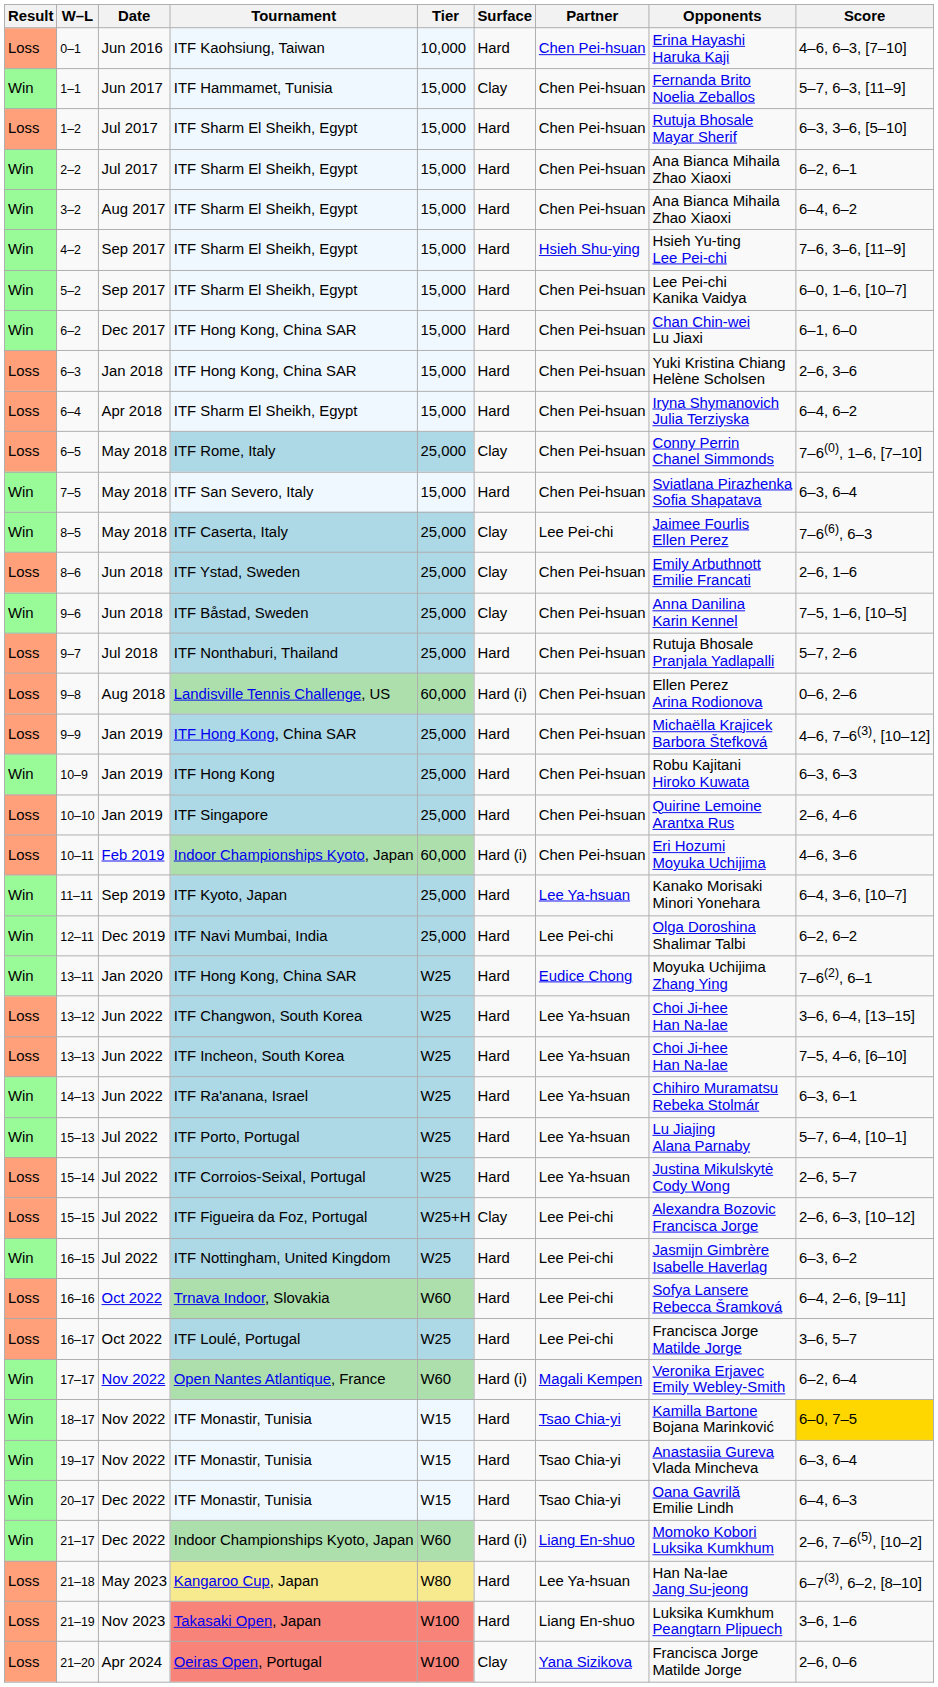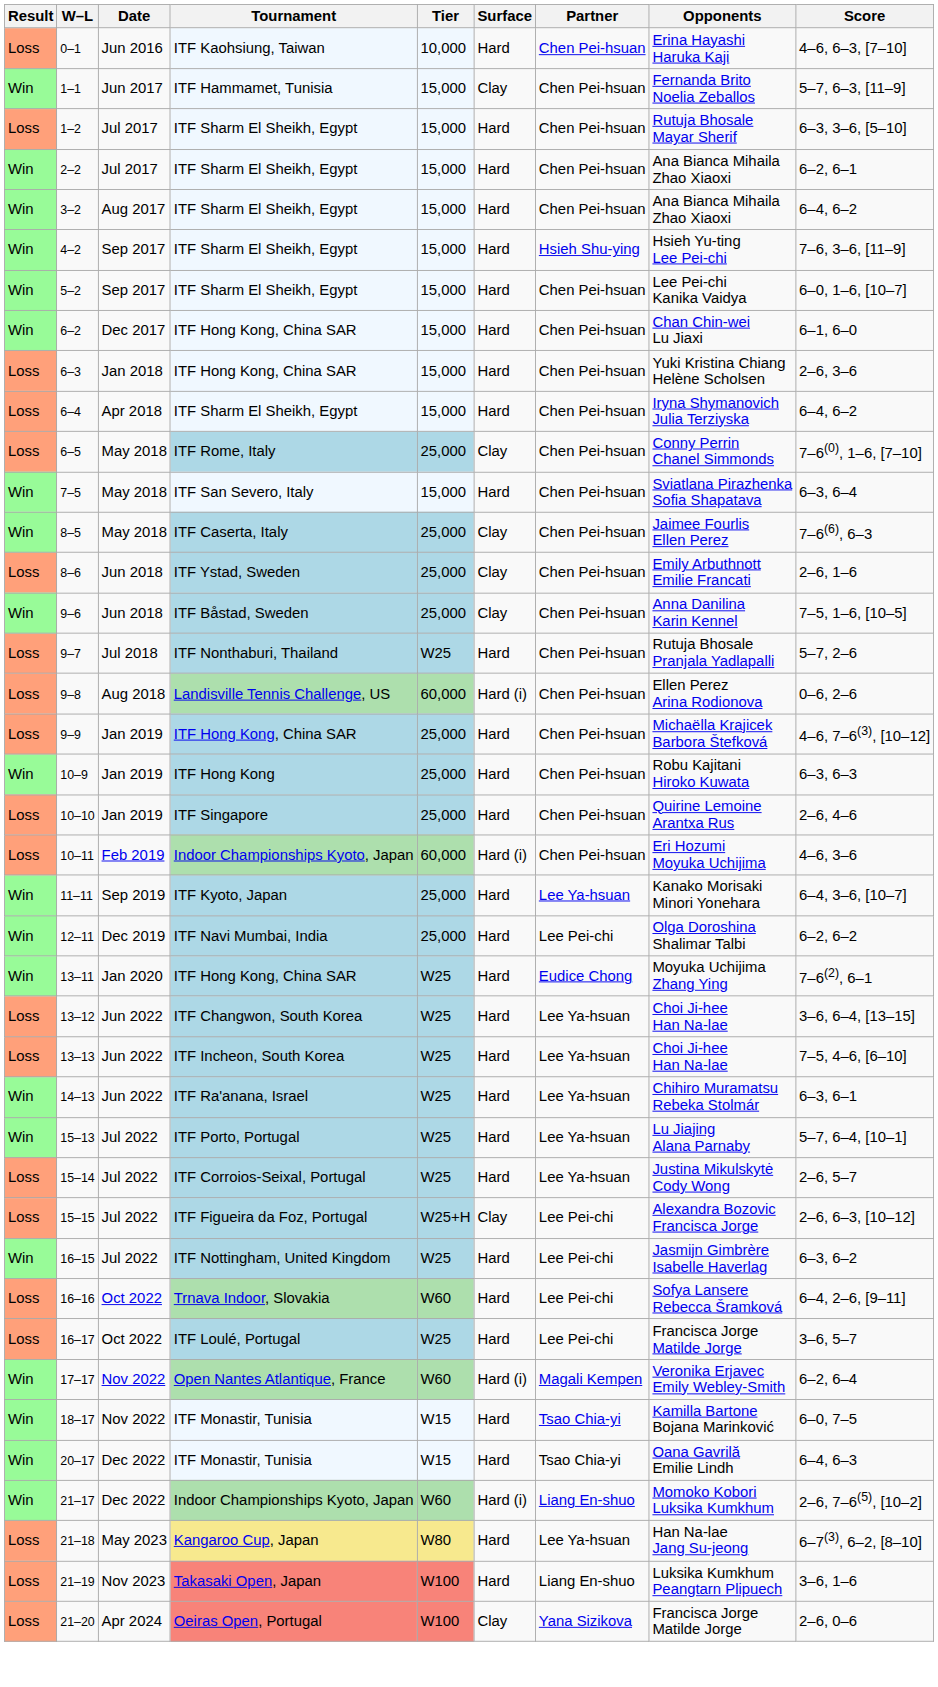8–5 | Partner: Lee Pei-chi -> Chen Pei-hsuan
9–7 | Tier: 25,000 -> W25
18–17 | Score: gold background -> no background
- row: Win | 19–17 | Nov 2022 | ITF Monastir, Tunisia | W15 | Hard | Tsao Chia-yi | Anastasiia Gureva Vlada Mincheva | 6–3, 6–4
